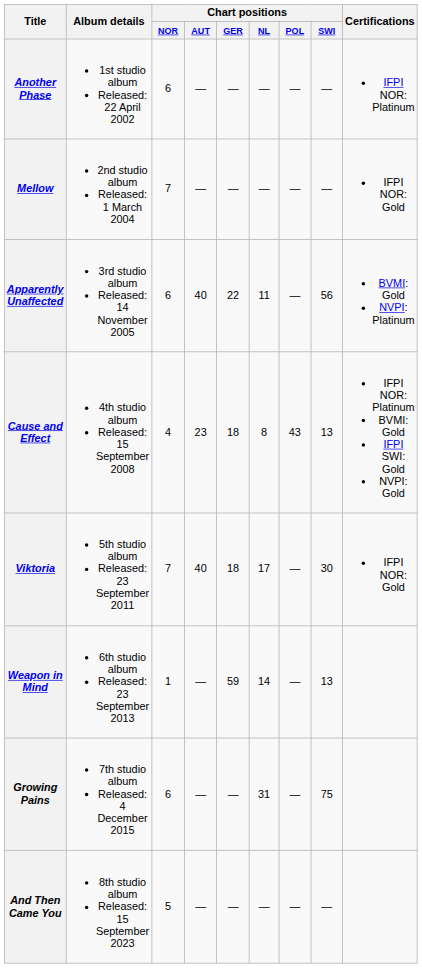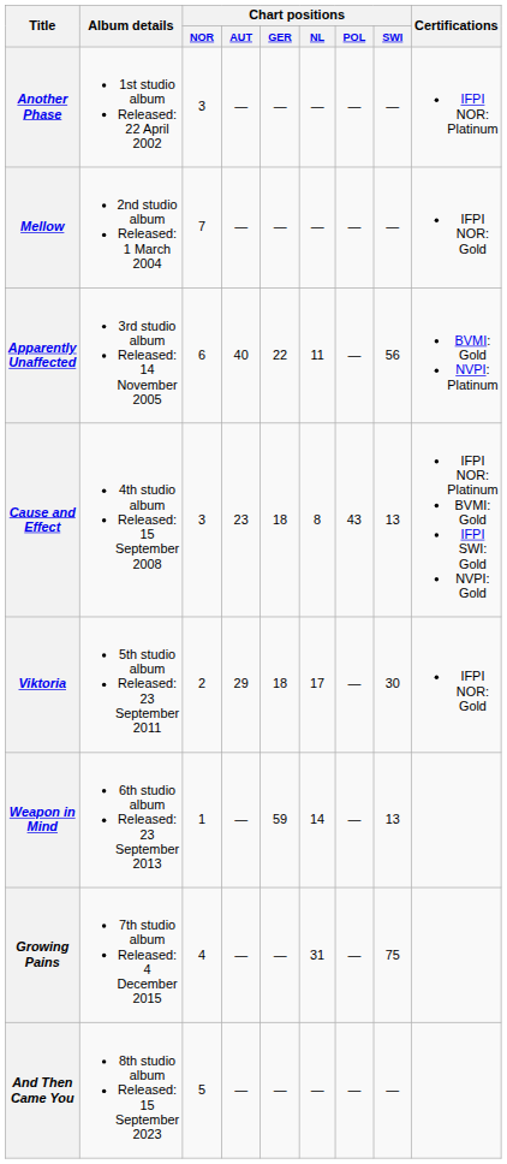Another Phase | Chart positions / NOR: 6 -> 3
Cause and Effect | Chart positions / NOR: 4 -> 3
Viktoria | Chart positions / NOR: 7 -> 2
Viktoria | Chart positions / AUT: 40 -> 29
Growing Pains | Chart positions / NOR: 6 -> 4
